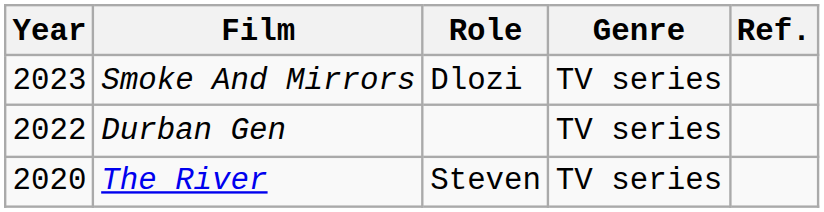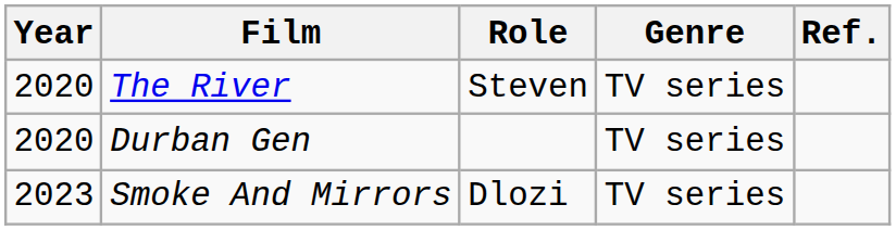rows swapped: The River <-> Smoke And Mirrors
Durban Gen | Year: 2022 -> 2020
